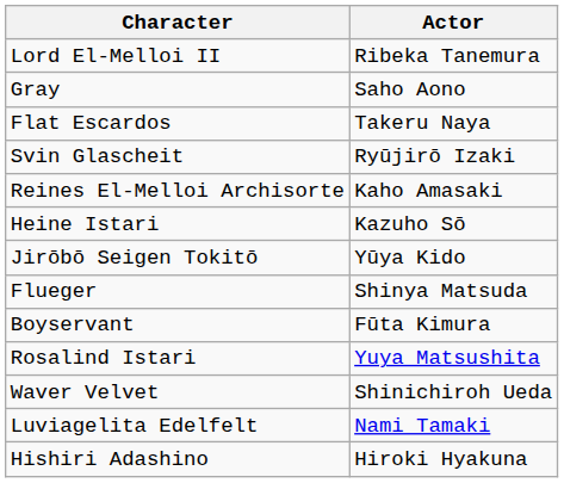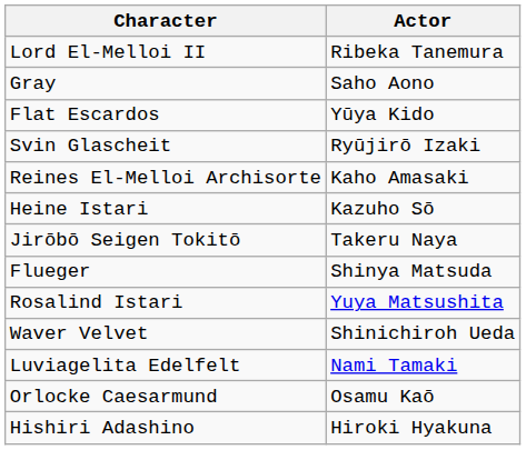Flat Escardos | Actor: Takeru Naya -> Yūya Kido
Jirōbō Seigen Tokitō | Actor: Yūya Kido -> Takeru Naya
- row: Boyservant | Fūta Kimura
+ row: Orlocke Caesarmund | Osamu Kaō
